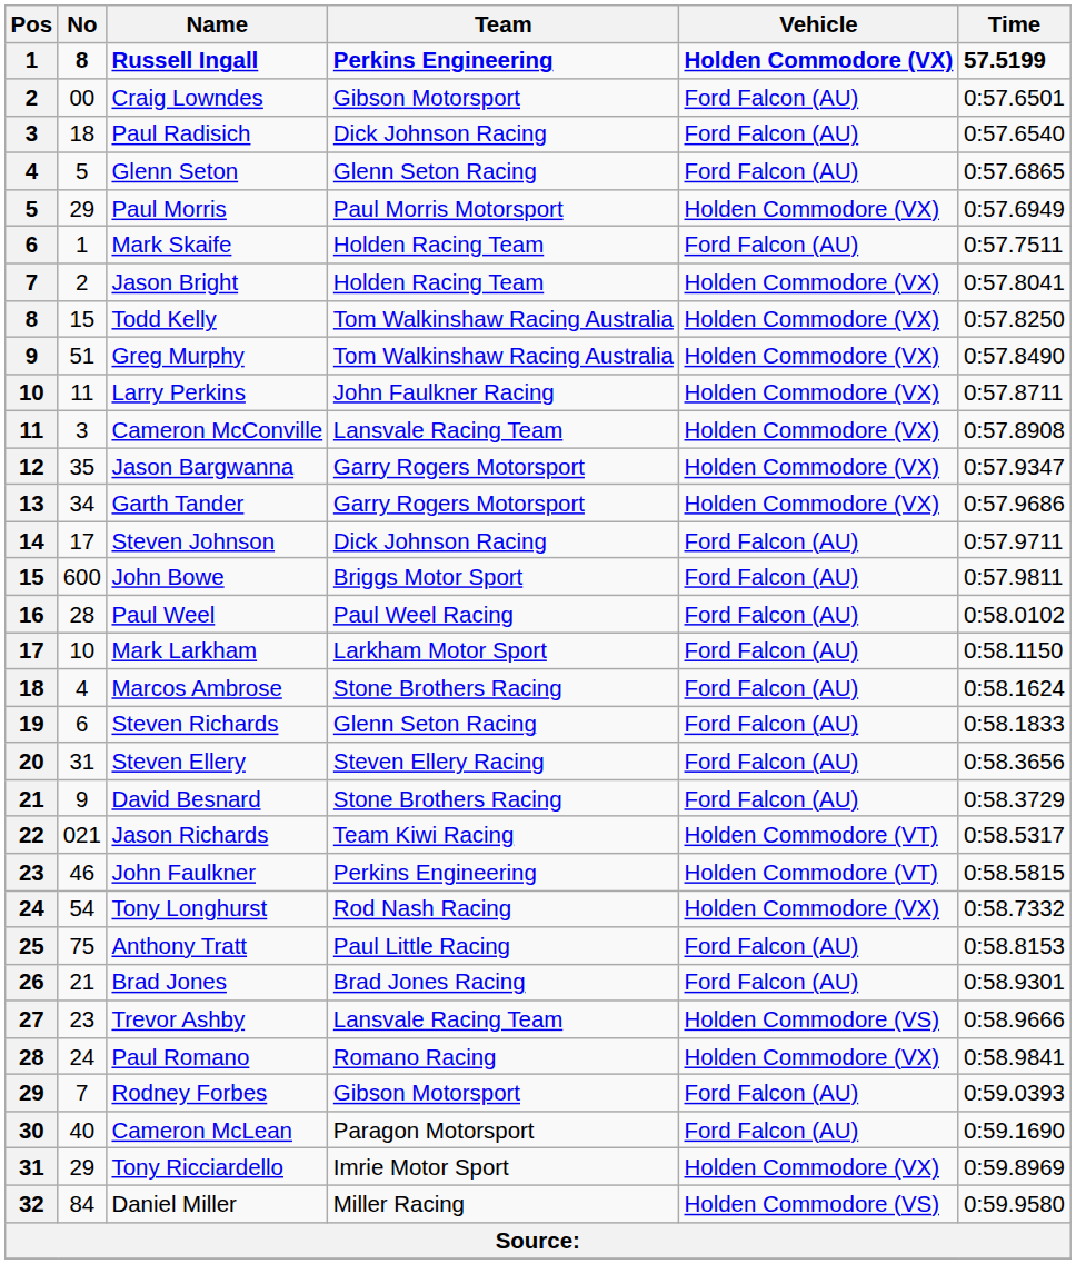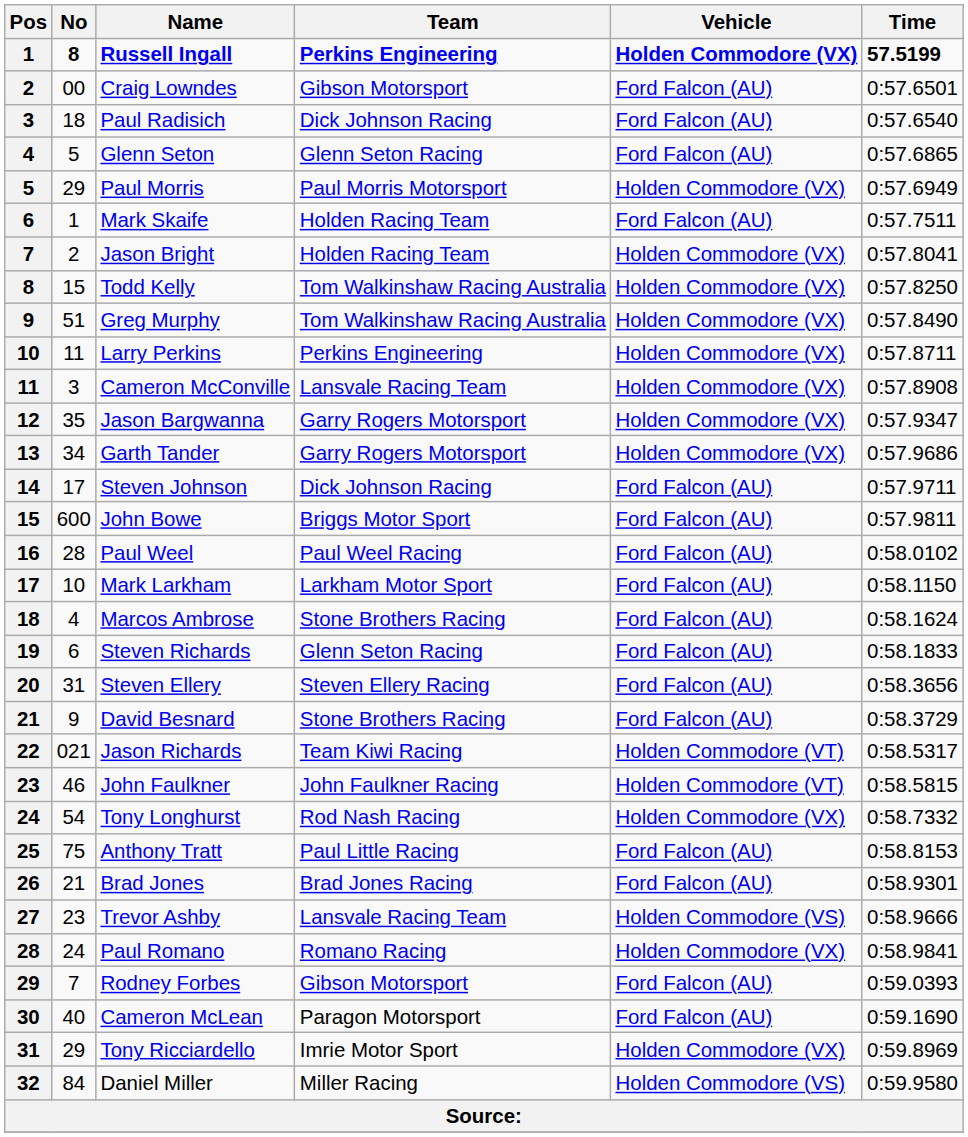Larry Perkins | Team: John Faulkner Racing -> Perkins Engineering
John Faulkner | Team: Perkins Engineering -> John Faulkner Racing
